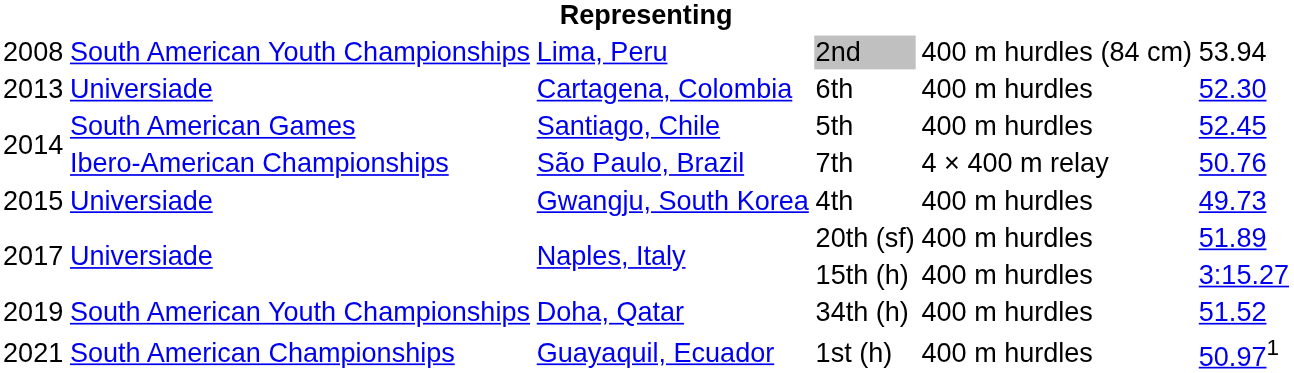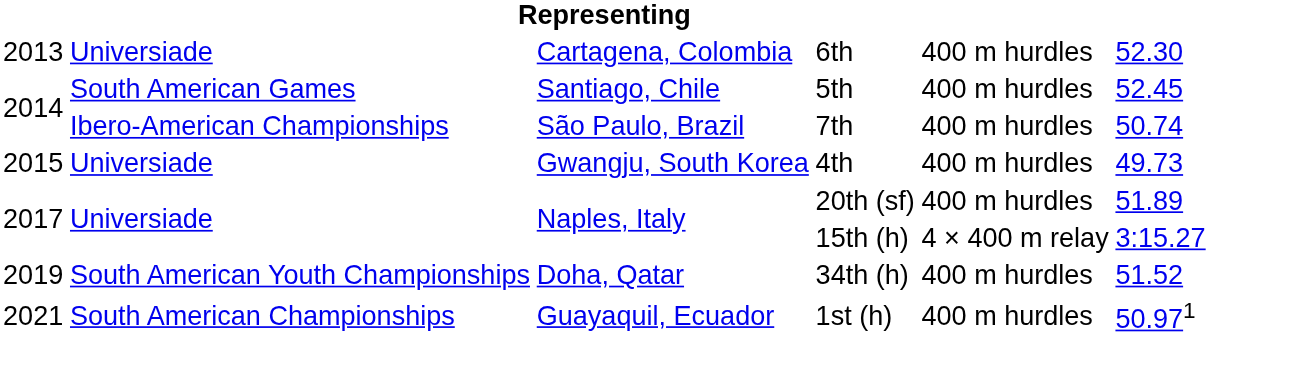- row: 2008 | South American Youth Championships | Lima, Peru | 2nd | 400 m hurdles (84 cm) | 53.94
7th | column 5: 4 × 400 m relay -> 400 m hurdles
7th | column 6: 50.76 -> 50.74
15th (h) | column 5: 400 m hurdles -> 4 × 400 m relay
